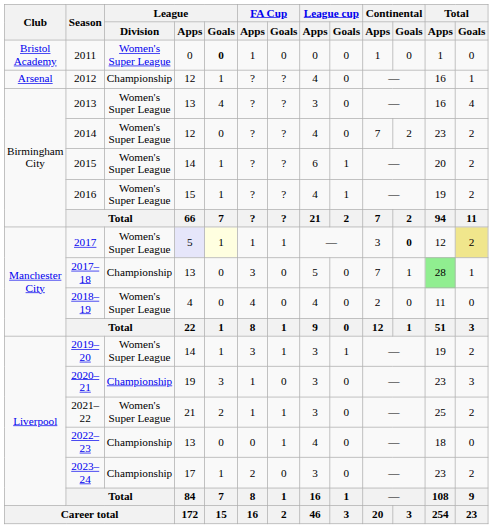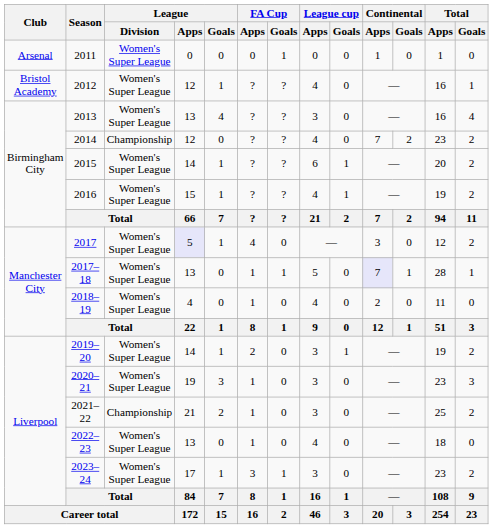2011 | Club: Bristol Academy -> Arsenal
2011 | League / Goals: bold -> normal
2011 | FA Cup / Apps: 1 -> 0
2011 | FA Cup / Goals: 0 -> 1
2012 | Club: Arsenal -> Bristol Academy
2012 | League / Division: Championship -> Women's Super League
2014 | League / Division: Women's Super League -> Championship
2017 | League / Goals: lightyellow background -> no background
2017 | FA Cup / Apps: 1 -> 4
2017 | FA Cup / Goals: 1 -> 0
2017 | Continental / Goals: bold -> normal
2017 | Total / Goals: khaki background -> no background
2017–18 | League / Division: Championship -> Women's Super League
2017–18 | FA Cup / Apps: 3 -> 1
2017–18 | FA Cup / Goals: 0 -> 1
2017–18 | Continental / Apps: no background -> lavender background
2017–18 | Total / Apps: lightgreen background -> no background
2018–19 | FA Cup / Apps: 4 -> 1
2019–20 | FA Cup / Apps: 3 -> 2
2019–20 | FA Cup / Goals: 1 -> 0
2020–21 | League / Division: Championship -> Women's Super League
2021–22 | League / Division: Women's Super League -> Championship
2021–22 | FA Cup / Goals: 1 -> 0
2022–23 | League / Division: Championship -> Women's Super League
2022–23 | FA Cup / Apps: 0 -> 1
2022–23 | FA Cup / Goals: 1 -> 0
2023–24 | League / Division: Championship -> Women's Super League
2023–24 | FA Cup / Apps: 2 -> 3
2023–24 | FA Cup / Goals: 0 -> 1
